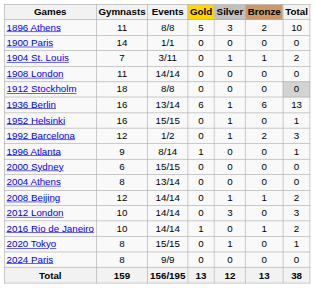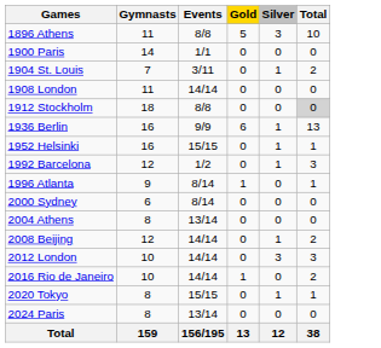- column: Bronze | 2 | 0 | 1 | 0 | 0 | 6 | 0 | 2 | 0 | 0 | 0 | 1 | 0 | 1 | 0 | 0 | 13
1936 Berlin | Events: 13/14 -> 9/9
2000 Sydney | Events: 15/15 -> 8/14
2024 Paris | Events: 9/9 -> 13/14
